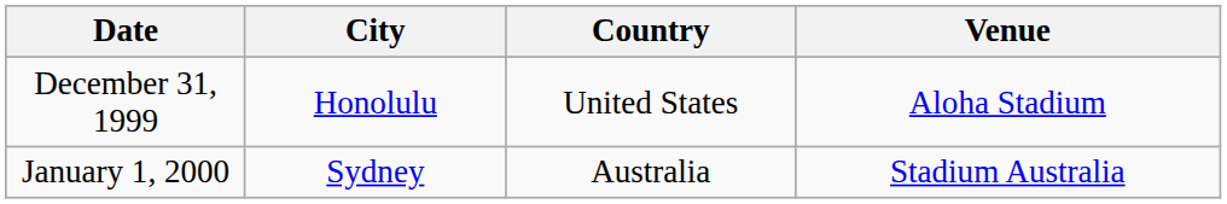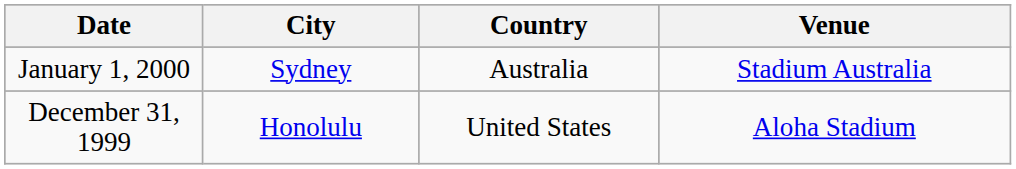rows swapped: December 31, 1999 <-> January 1, 2000
